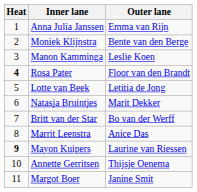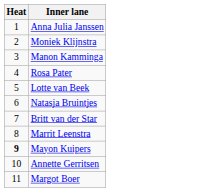- column: Outer lane | Emma van Rijn | Bente van den Berge | Leslie Koen | Floor van den Brandt | Letitia de Jong | Marit Dekker | Bo van der Werff | Anice Das | Laurine van Riessen | Thijsje Oenema | Janine Smit
Rosa Pater | Heat: bold -> normal
